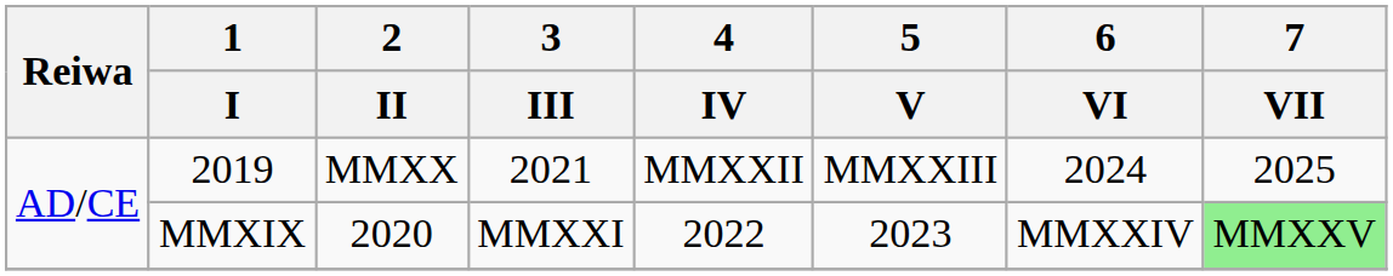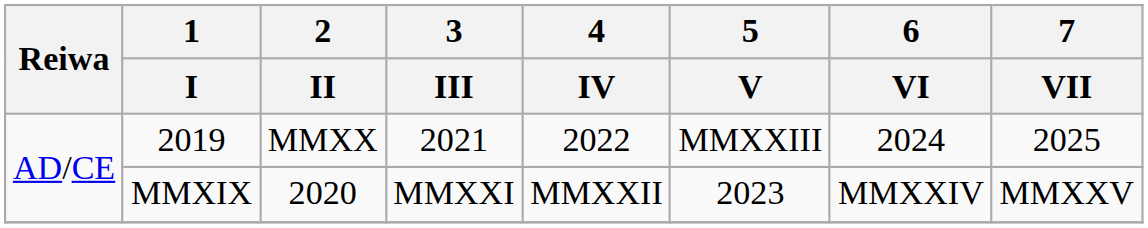2019 | 4 / IV: MMXXII -> 2022
MMXIX | 4 / IV: 2022 -> MMXXII
MMXIX | 7 / VII: lightgreen background -> no background
